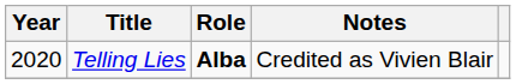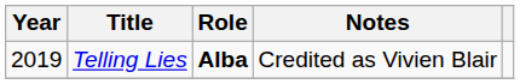Telling Lies | Year: 2020 -> 2019
